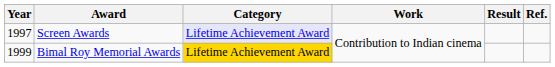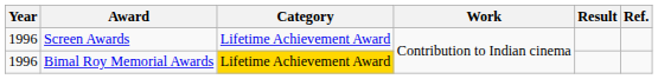Screen Awards | Year: 1997 -> 1996
Screen Awards | Category: lavender background -> no background
Bimal Roy Memorial Awards | Year: 1999 -> 1996
